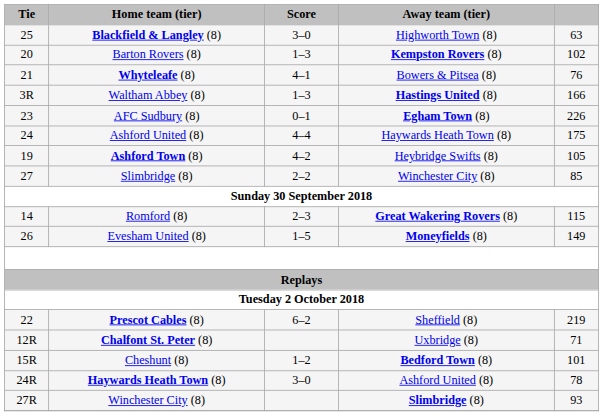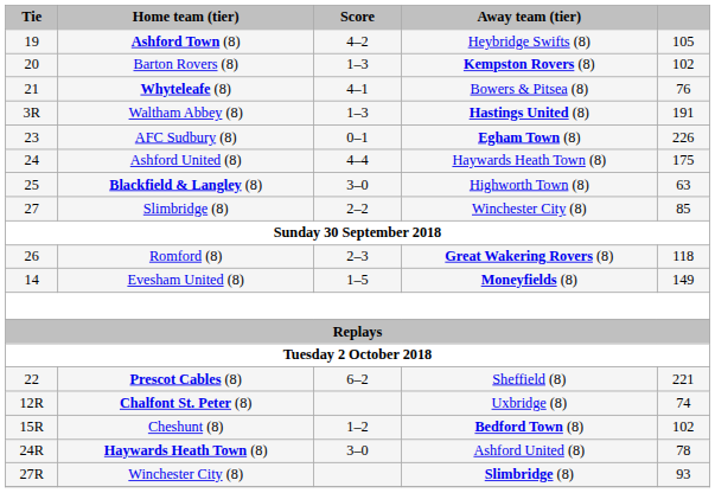rows swapped: Ashford Town (8) <-> Blackfield & Langley (8)
Waltham Abbey (8) | column 5: 166 -> 191
Romford (8) | Tie: 14 -> 26
Romford (8) | column 5: 115 -> 118
Evesham United (8) | Tie: 26 -> 14
Prescot Cables (8) | column 5: 219 -> 221
Chalfont St. Peter (8) | column 5: 71 -> 74
Cheshunt (8) | column 5: 101 -> 102
